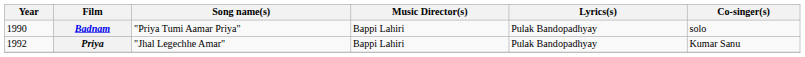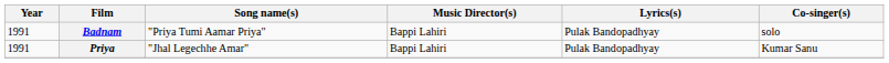Badnam | Year: 1990 -> 1991
Priya | Year: 1992 -> 1991
